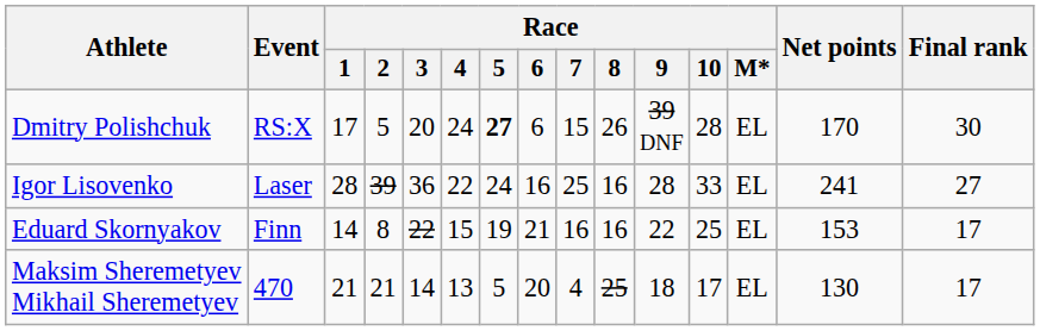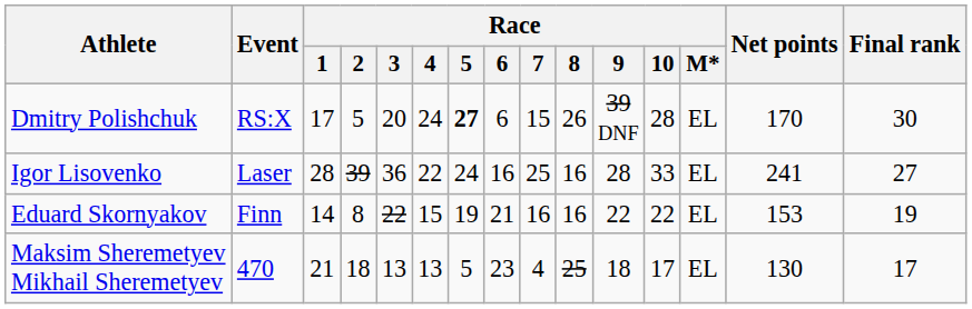Eduard Skornyakov | Race / 10: 25 -> 22
Eduard Skornyakov | Final rank: 17 -> 19
Maksim Sheremetyev Mikhail Sheremetyev | Race / 2: 21 -> 18
Maksim Sheremetyev Mikhail Sheremetyev | Race / 3: 14 -> 13
Maksim Sheremetyev Mikhail Sheremetyev | Race / 6: 20 -> 23
